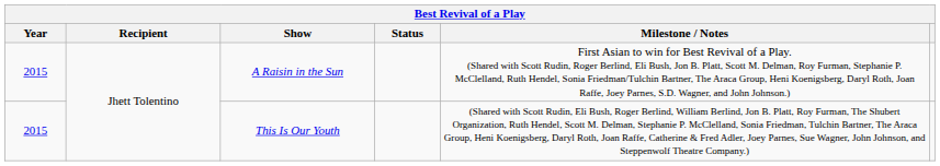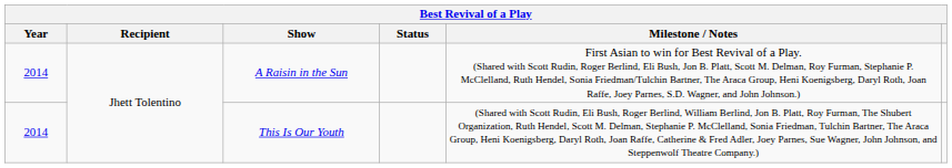A Raisin in the Sun | Year: 2015 -> 2014
This Is Our Youth | Year: 2015 -> 2014
